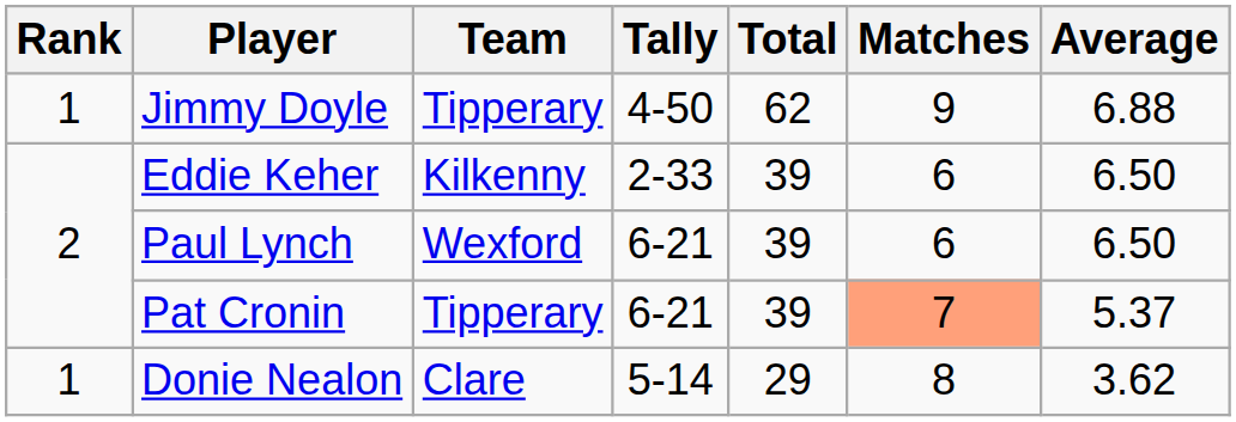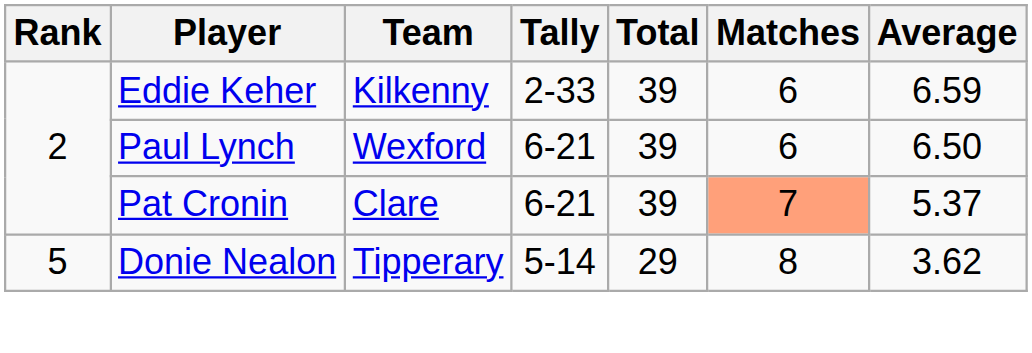- row: 1 | Jimmy Doyle | Tipperary | 4-50 | 62 | 9 | 6.88
Eddie Keher | Average: 6.50 -> 6.59
Pat Cronin | Team: Tipperary -> Clare
Donie Nealon | Rank: 1 -> 5
Donie Nealon | Team: Clare -> Tipperary
